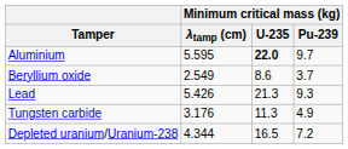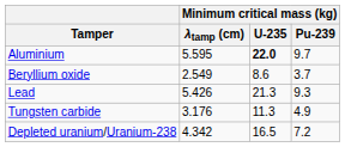Depleted uranium/Uranium-238 | Minimum critical mass (kg) / λtamp (cm): 4.344 -> 4.342
